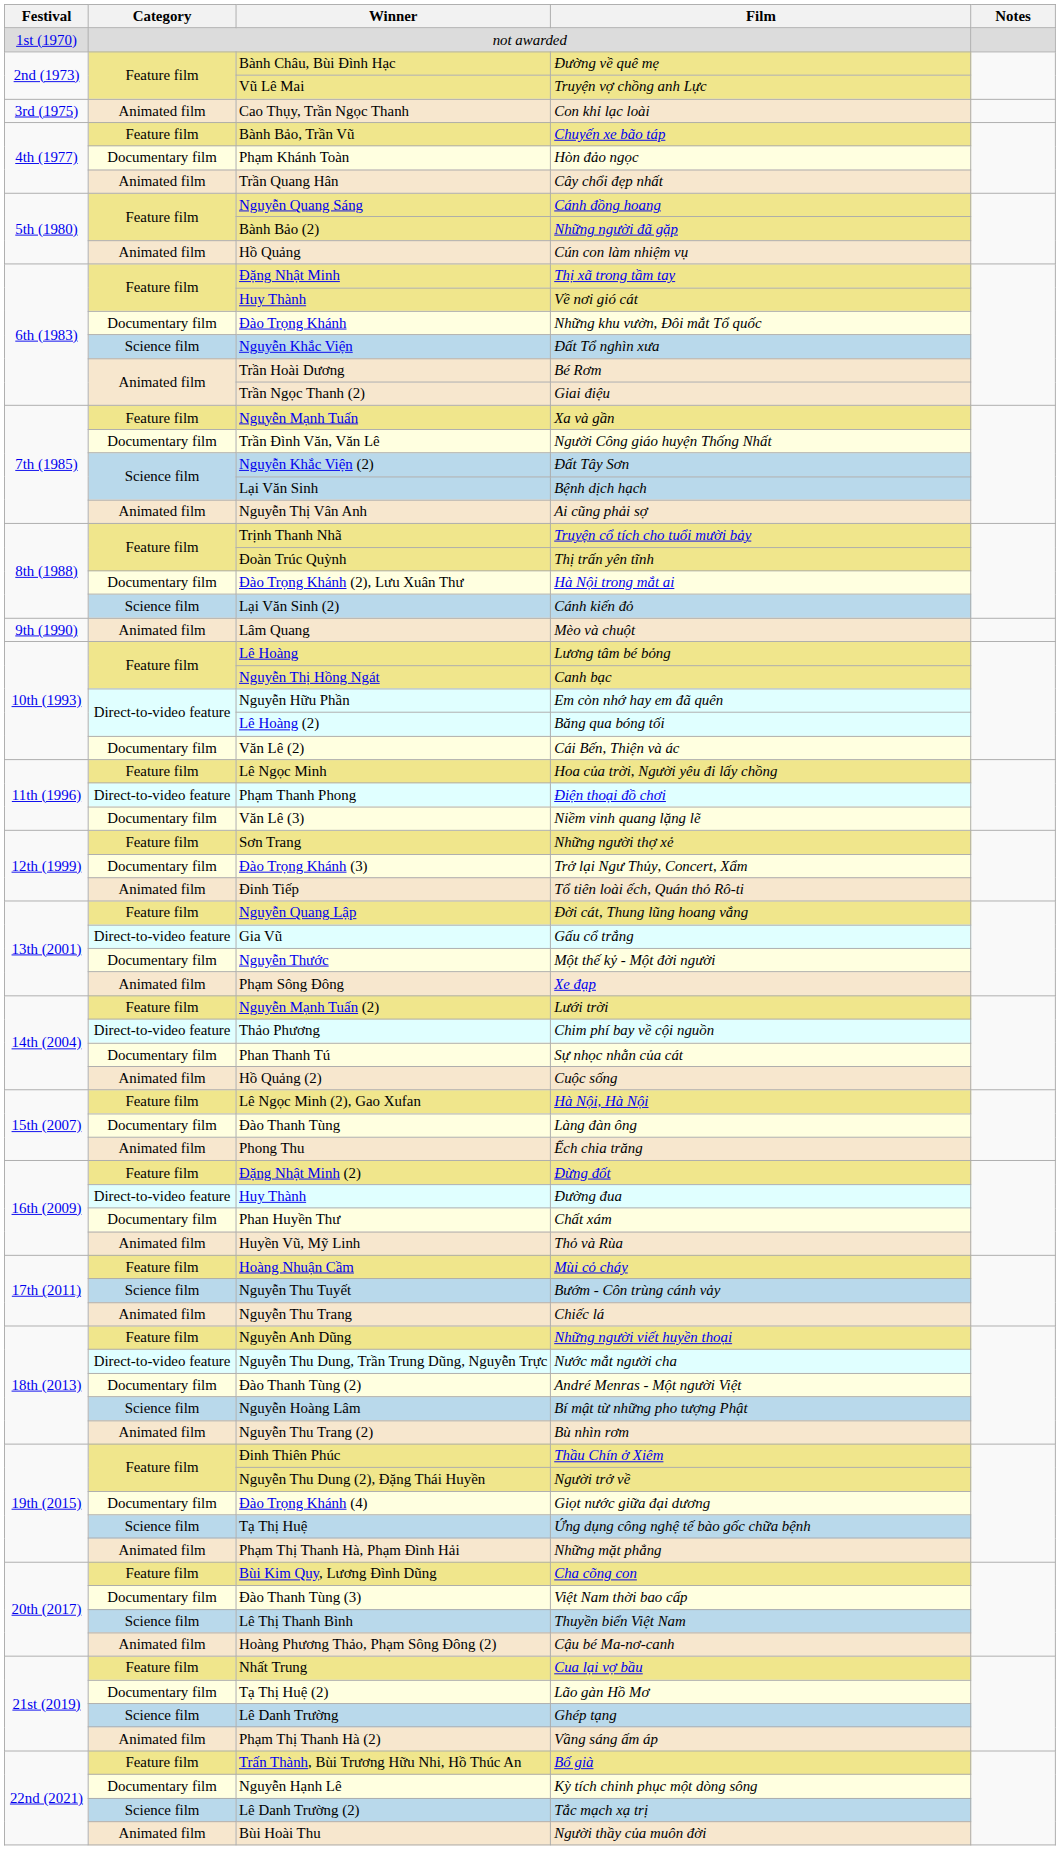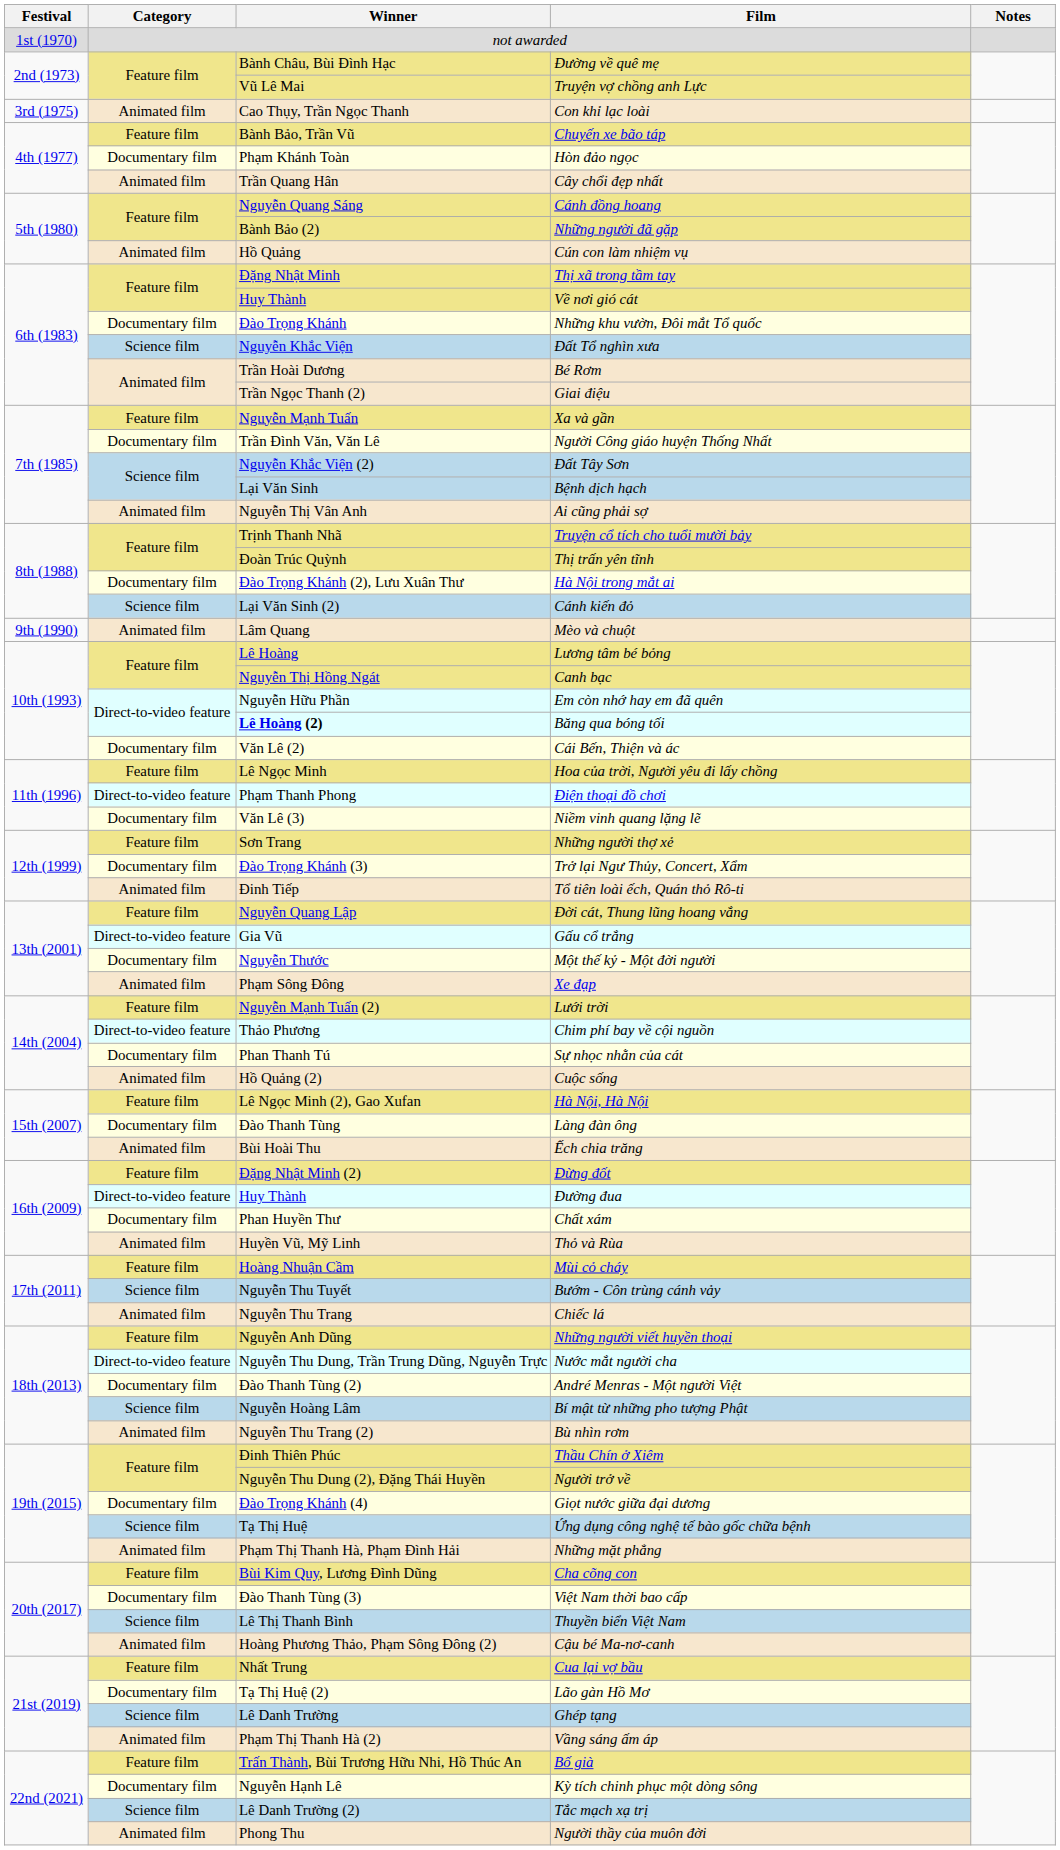Băng qua bóng tối | Winner: normal -> bold
Ếch chia trăng | Winner: Phong Thu -> Bùi Hoài Thu
Người thầy của muôn đời | Winner: Bùi Hoài Thu -> Phong Thu
